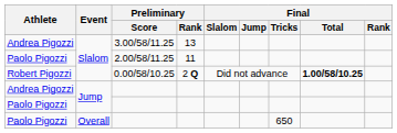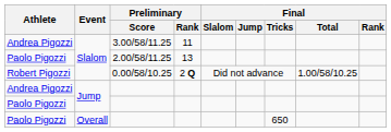3.00/58/11.25 | Preliminary / Rank: 13 -> 11
2.00/58/11.25 | Preliminary / Rank: 11 -> 13
0.00/58/10.25 | Final / Total: bold -> normal
